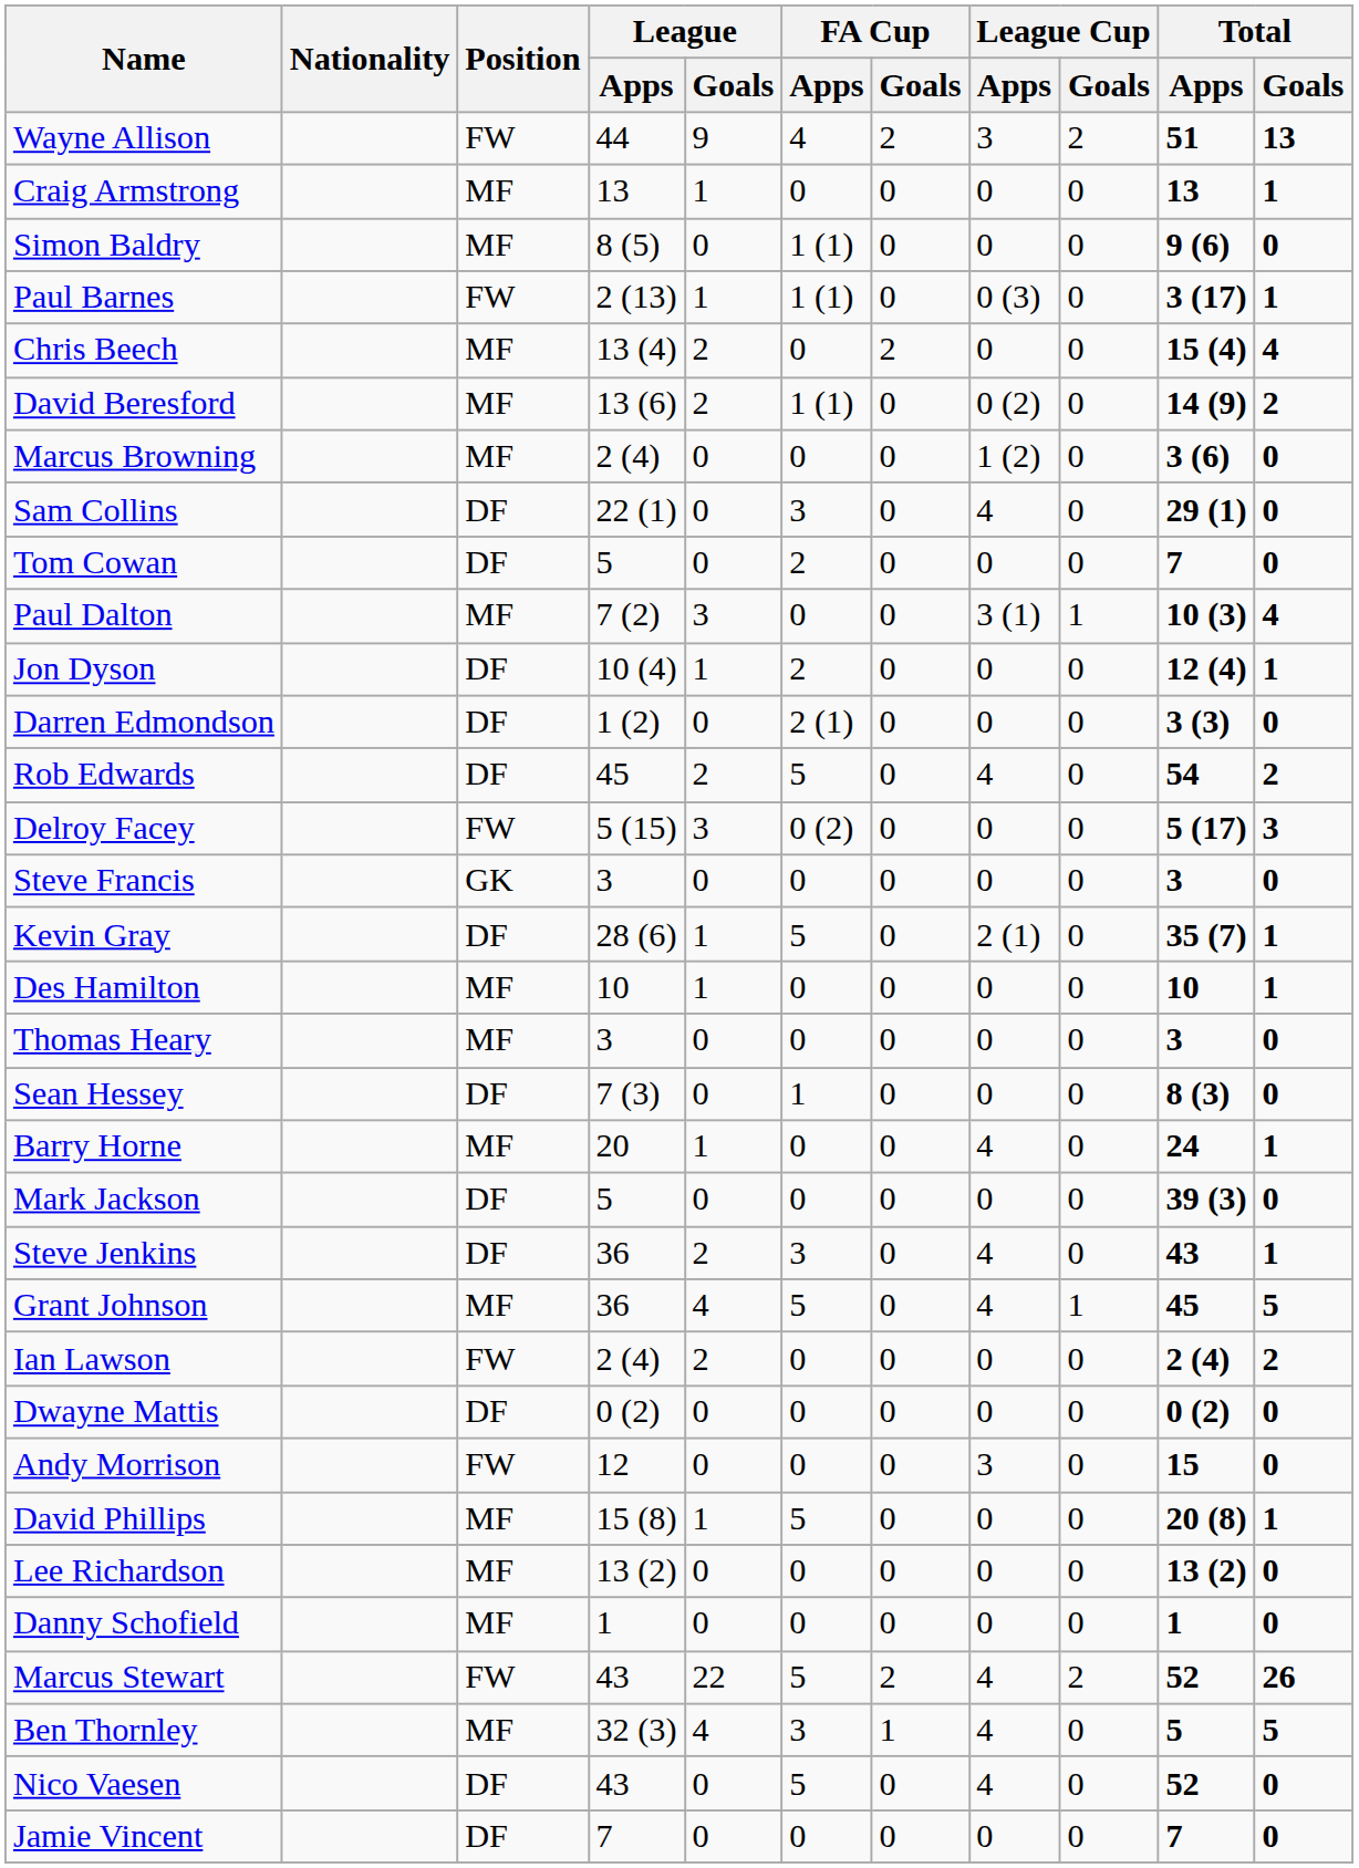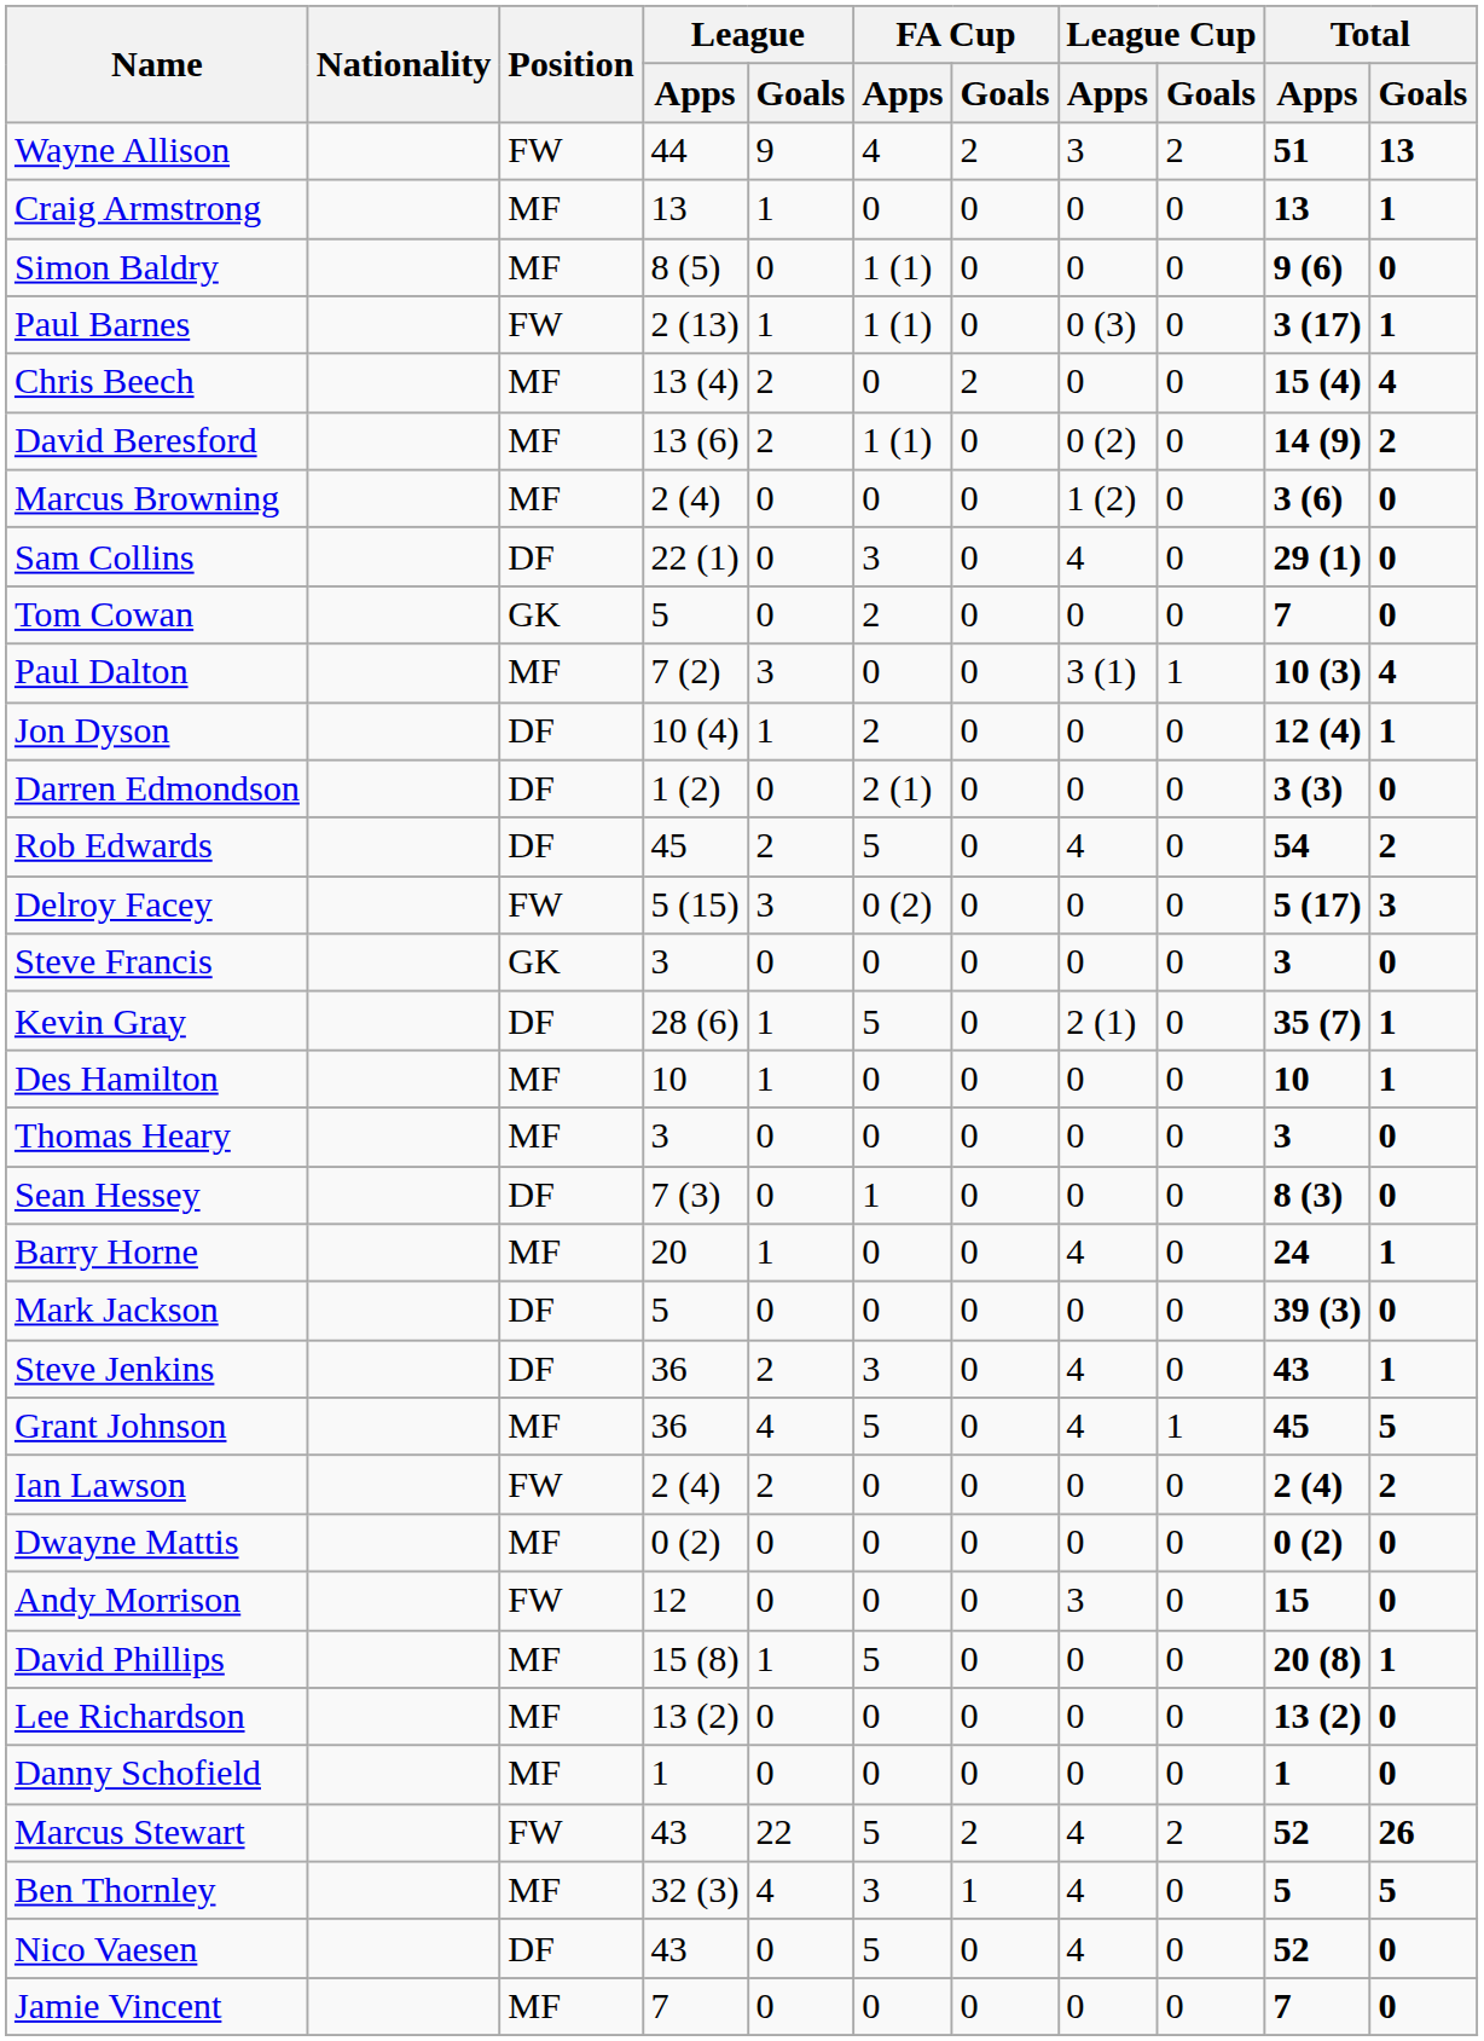Tom Cowan | Position: DF -> GK
Dwayne Mattis | Position: DF -> MF
Jamie Vincent | Position: DF -> MF
